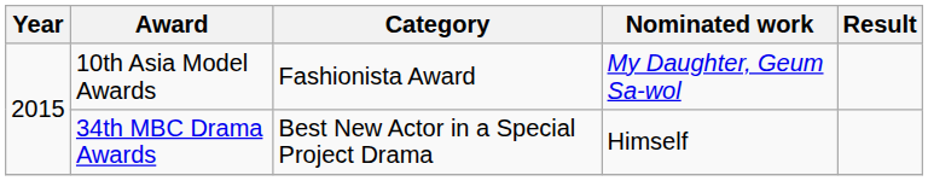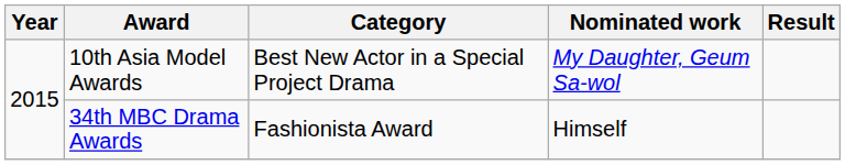10th Asia Model Awards | Category: Fashionista Award -> Best New Actor in a Special Project Drama
34th MBC Drama Awards | Category: Best New Actor in a Special Project Drama -> Fashionista Award
